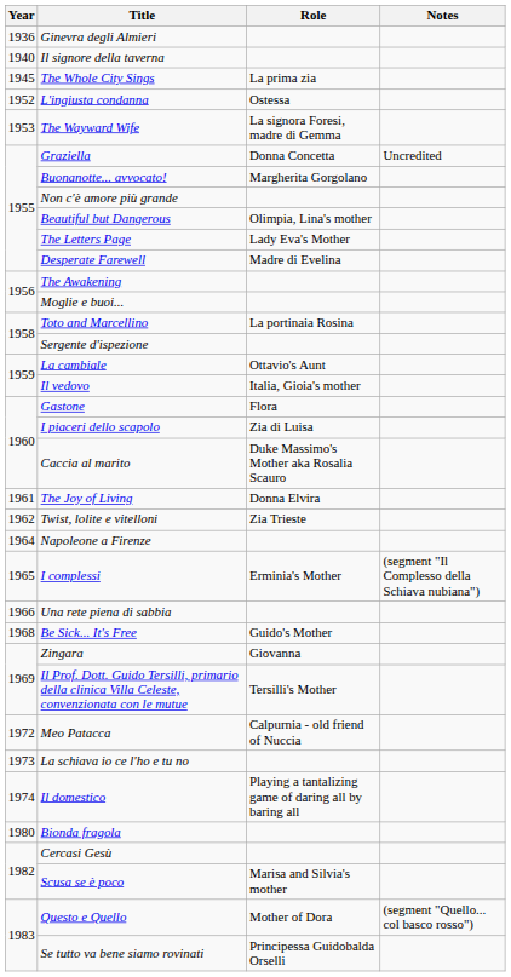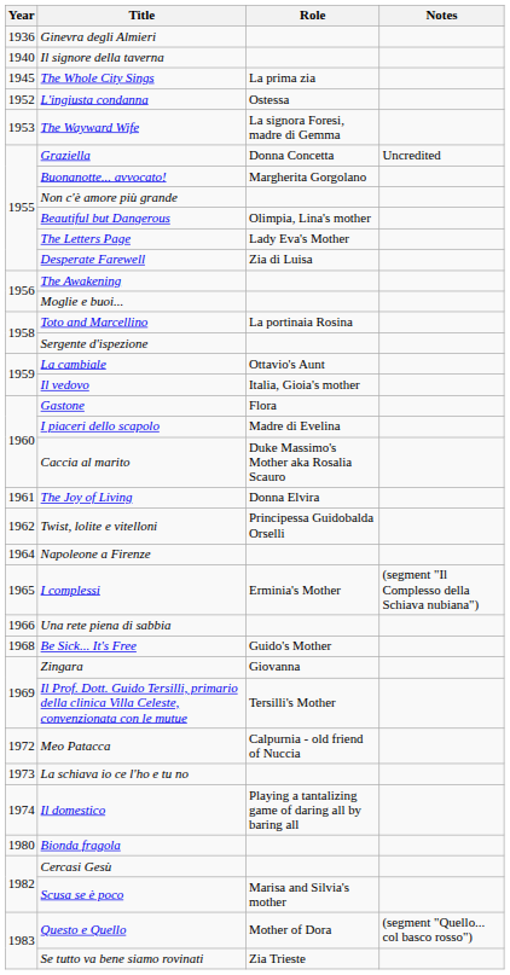Desperate Farewell | Role: Madre di Evelina -> Zia di Luisa
I piaceri dello scapolo | Role: Zia di Luisa -> Madre di Evelina
Twist, lolite e vitelloni | Role: Zia Trieste -> Principessa Guidobalda Orselli
Se tutto va bene siamo rovinati | Role: Principessa Guidobalda Orselli -> Zia Trieste
